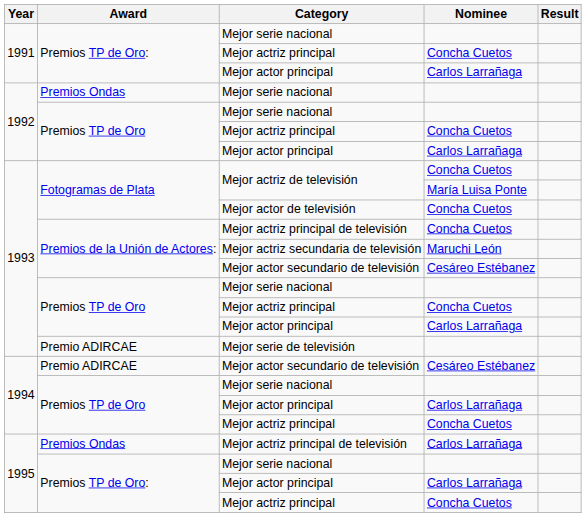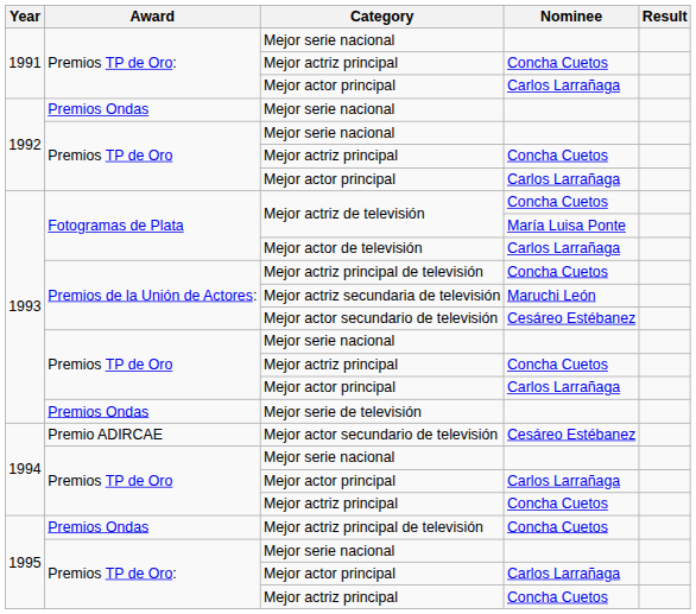Mejor actor de televisión | Nominee: Concha Cuetos -> Carlos Larrañaga
Mejor serie de televisión | Award: Premio ADIRCAE -> Premios Ondas
1995 / Mejor actriz principal de televisión | Nominee: Carlos Larrañaga -> Concha Cuetos
